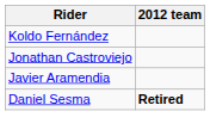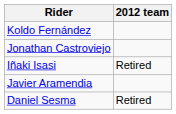+ row: Iñaki Isasi | Retired
Daniel Sesma | 2012 team: bold -> normal
